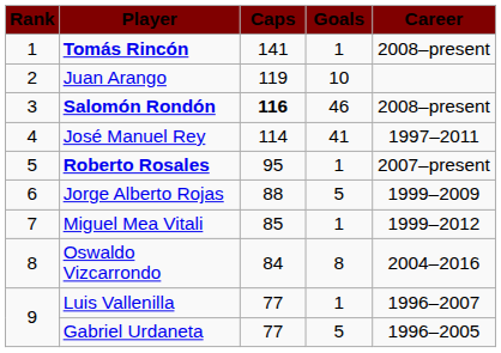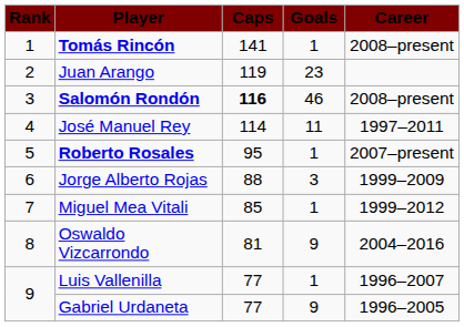Juan Arango | Goals: 10 -> 23
José Manuel Rey | Goals: 41 -> 11
Jorge Alberto Rojas | Goals: 5 -> 3
Oswaldo Vizcarrondo | Caps: 84 -> 81
Oswaldo Vizcarrondo | Goals: 8 -> 9
Gabriel Urdaneta | Goals: 5 -> 9
